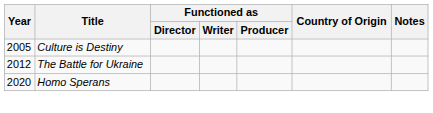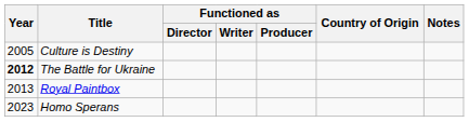The Battle for Ukraine | Year: normal -> bold
+ row: 2013 | Royal Paintbox
Homo Sperans | Year: 2020 -> 2023
